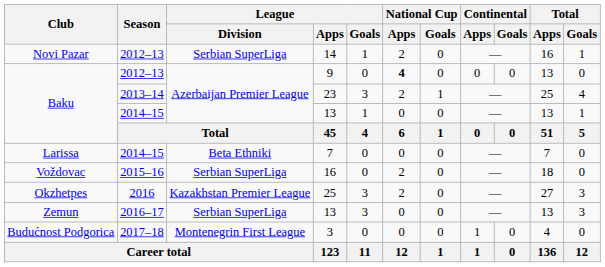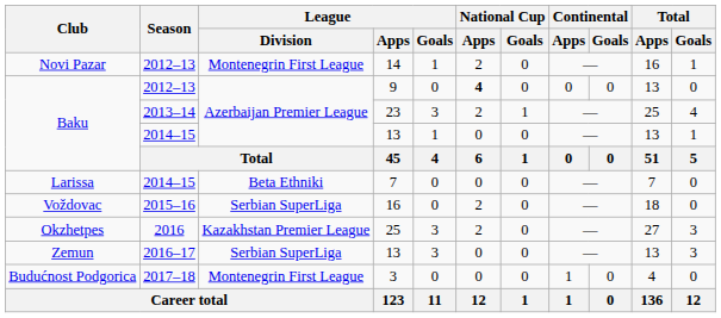14 | League / Division: Serbian SuperLiga -> Montenegrin First League
